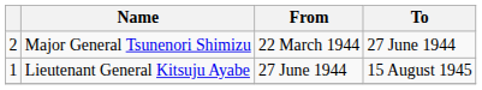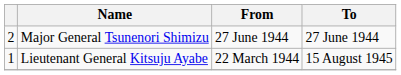Major General Tsunenori Shimizu | From: 22 March 1944 -> 27 June 1944
Lieutenant General Kitsuju Ayabe | From: 27 June 1944 -> 22 March 1944
